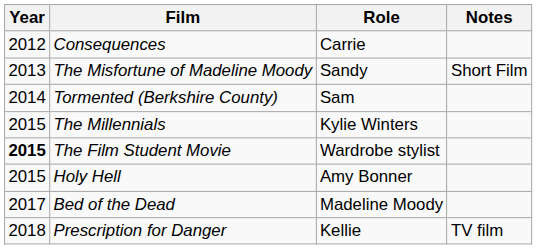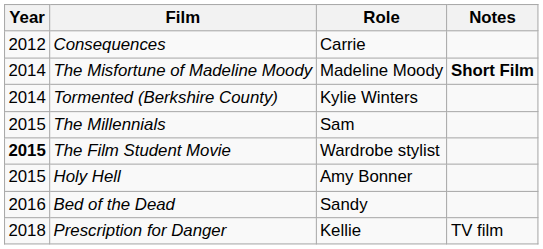The Misfortune of Madeline Moody | Year: 2013 -> 2014
The Misfortune of Madeline Moody | Role: Sandy -> Madeline Moody
The Misfortune of Madeline Moody | Notes: normal -> bold
Tormented (Berkshire County) | Role: Sam -> Kylie Winters
The Millennials | Role: Kylie Winters -> Sam
Bed of the Dead | Year: 2017 -> 2016
Bed of the Dead | Role: Madeline Moody -> Sandy
